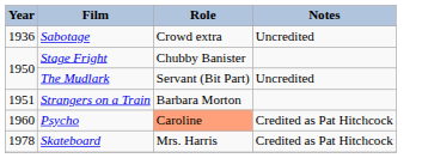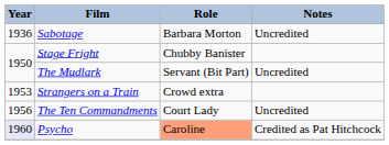Sabotage | Role: Crowd extra -> Barbara Morton
Strangers on a Train | Year: 1951 -> 1953
Strangers on a Train | Role: Barbara Morton -> Crowd extra
+ row: 1956 | The Ten Commandments | Court Lady | Uncredited
Psycho | Year: no background -> lavender background
- row: 1978 | Skateboard | Mrs. Harris | Credited as Pat Hitchcock
